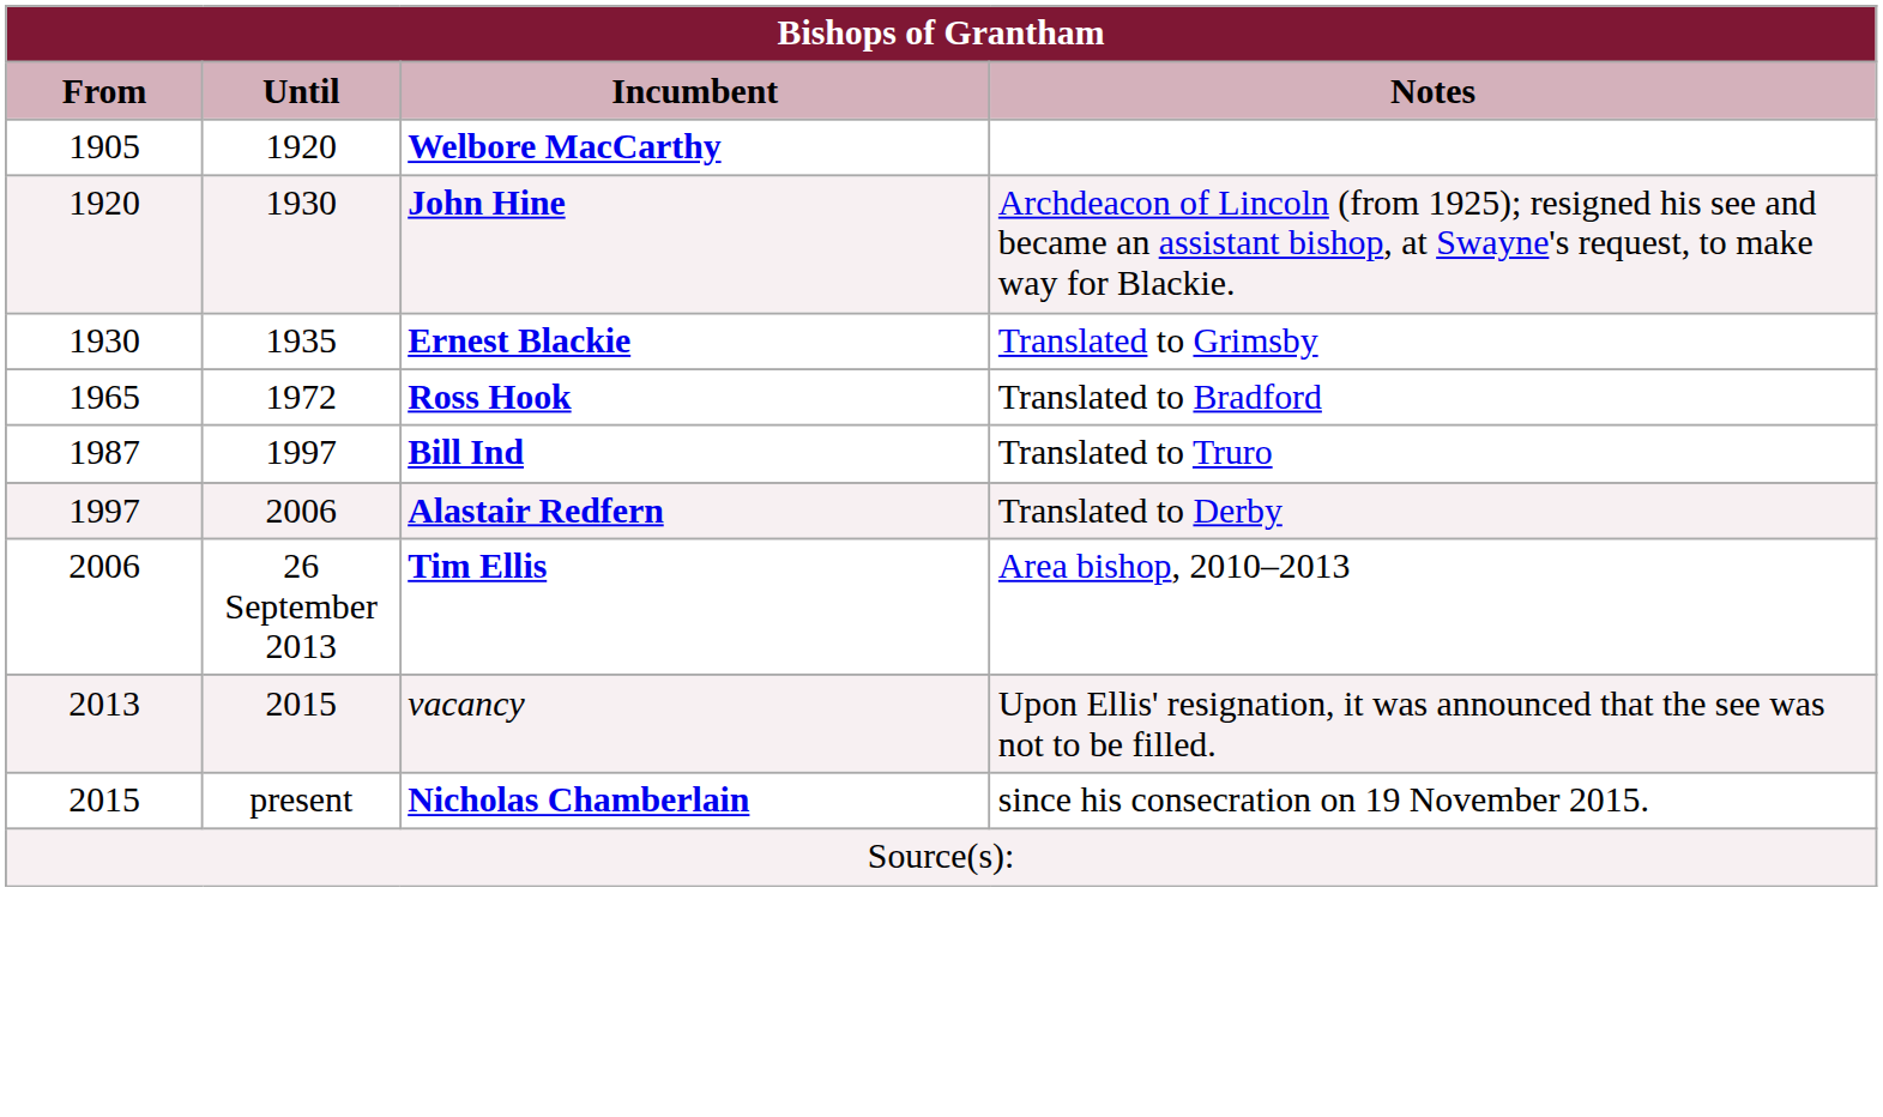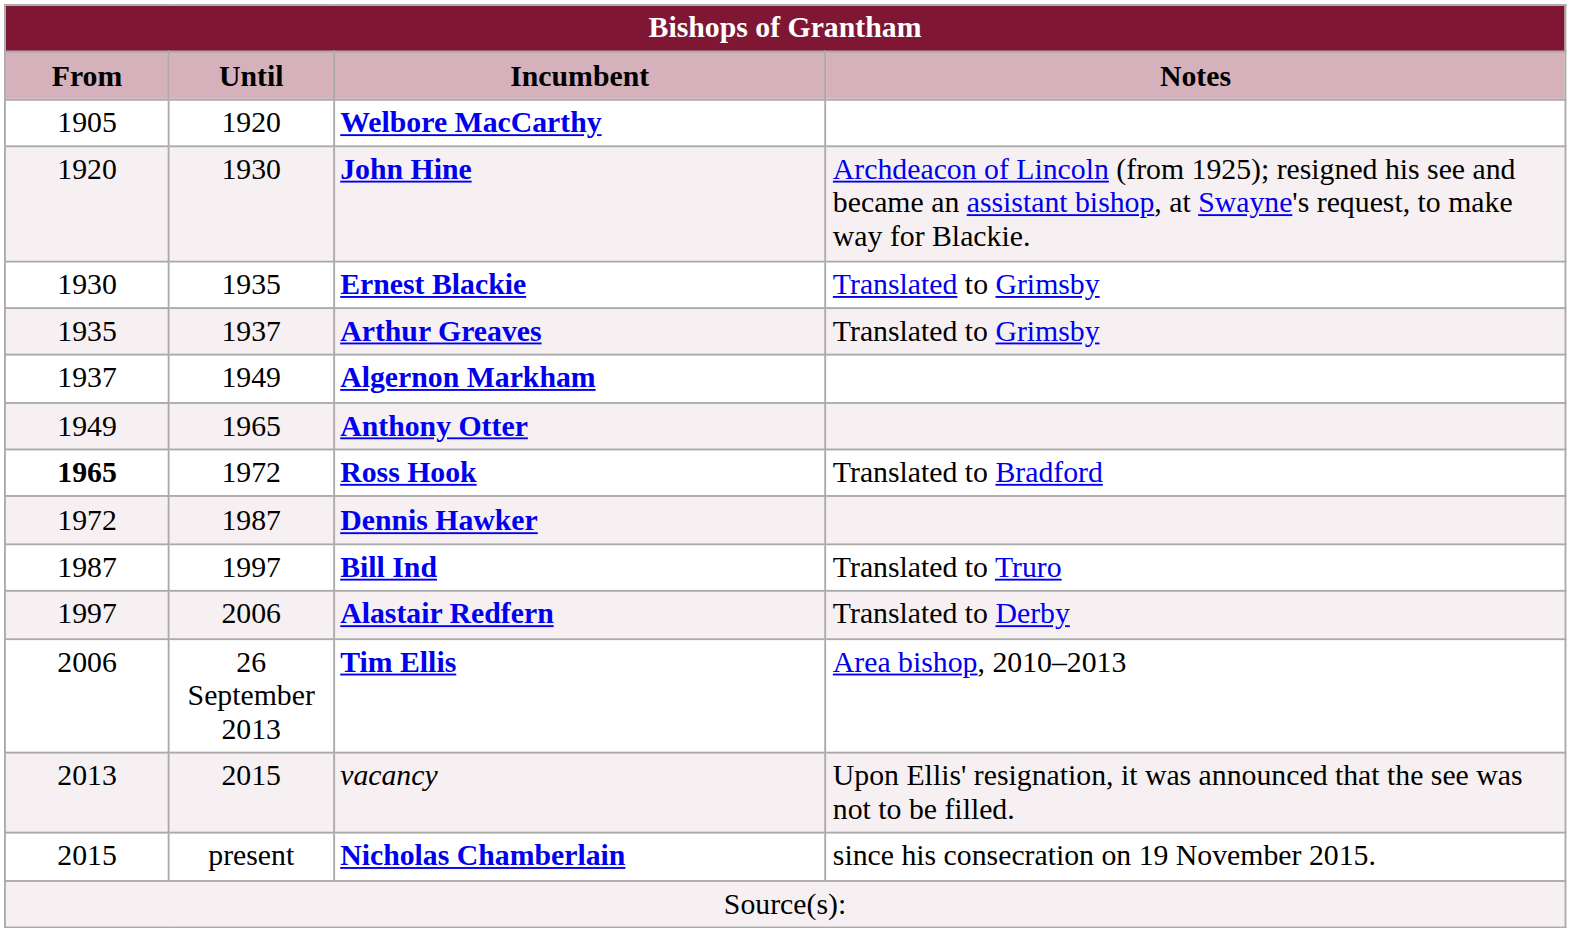+ row: 1935 | 1937 | Arthur Greaves | Translated to Grimsby
+ row: 1937 | 1949 | Algernon Markham
+ row: 1949 | 1965 | Anthony Otter
Ross Hook | From: normal -> bold
+ row: 1972 | 1987 | Dennis Hawker
